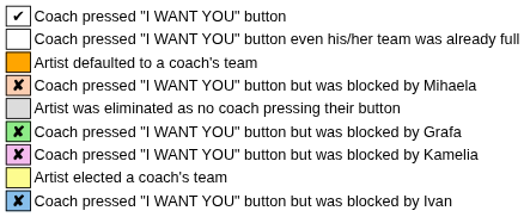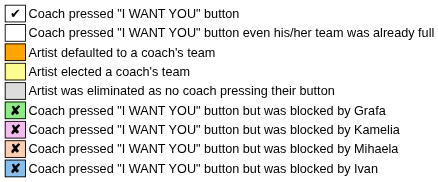rows swapped: Artist elected a coach's team <-> Coach pressed "I WANT YOU" button but was blocked by Mihaela
